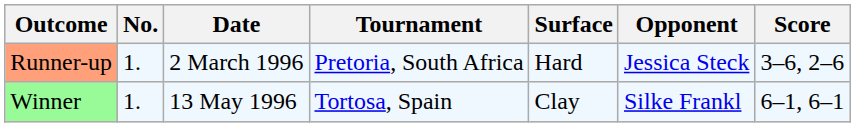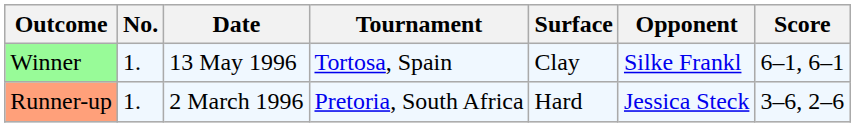rows swapped: Runner-up <-> Winner
